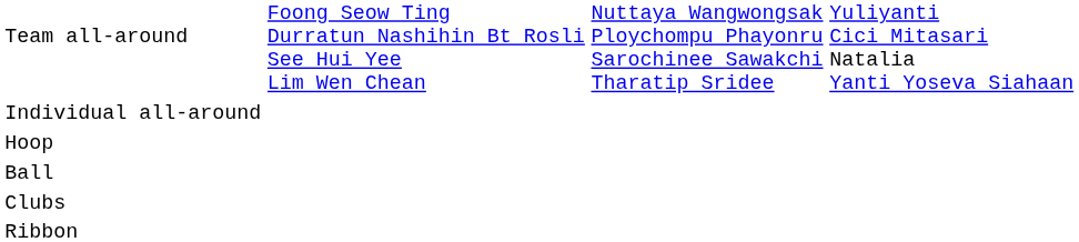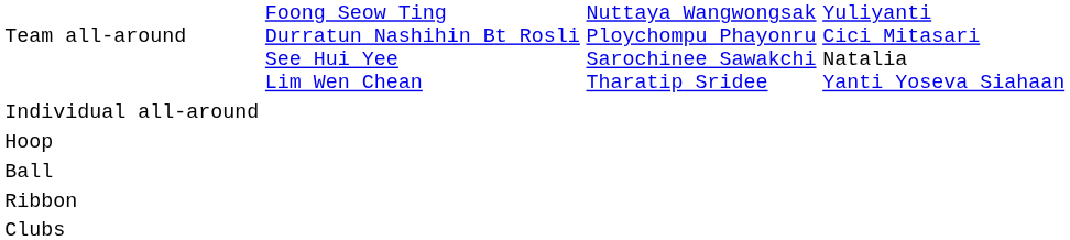rows swapped: Clubs <-> Ribbon
